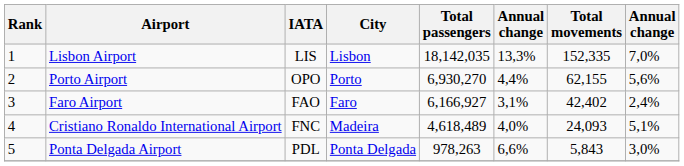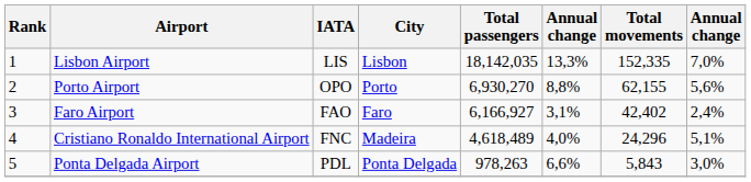Porto Airport | column 6: 4,4% -> 8,8%
Cristiano Ronaldo International Airport | Total movements: 24,093 -> 24,296
